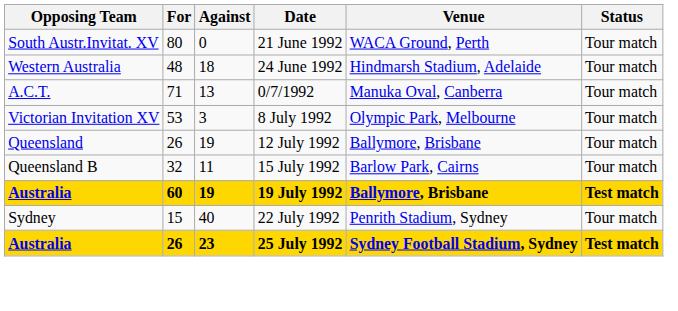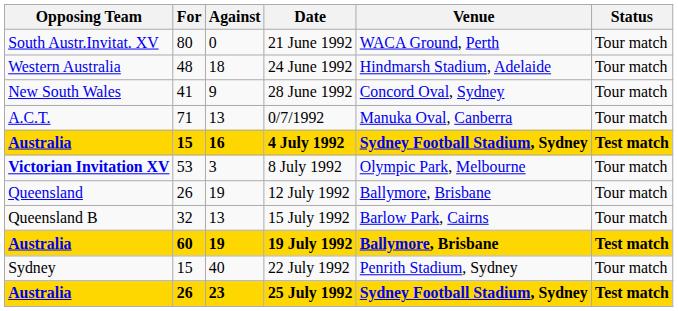+ row: New South Wales | 41 | 9 | 28 June 1992 | Concord Oval, Sydney | Tour match
+ row: Australia | 15 | 16 | 4 July 1992 | Sydney Football Stadium, Sydney | Test match
8 July 1992 | Opposing Team: normal -> bold
15 July 1992 | Against: 11 -> 13
